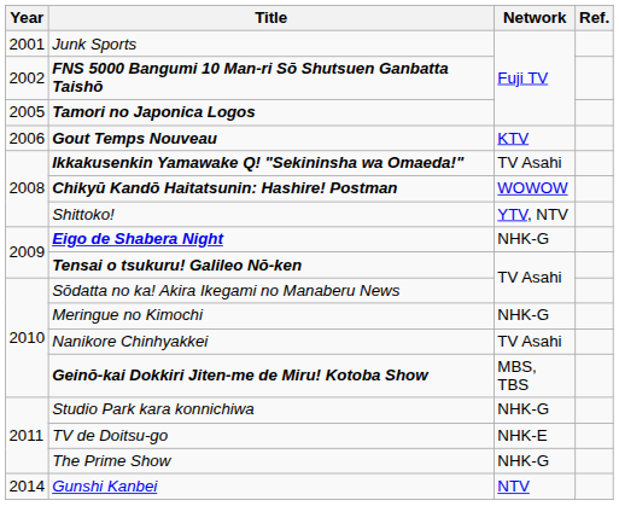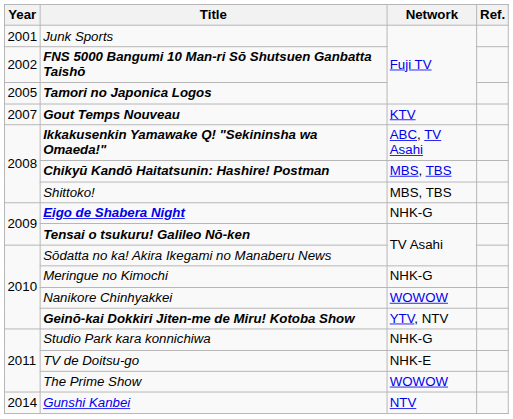Gout Temps Nouveau | Year: 2006 -> 2007
Ikkakusenkin Yamawake Q! "Sekininsha wa Omaeda!" | Network: TV Asahi -> ABC, TV Asahi
Chikyū Kandō Haitatsunin: Hashire! Postman | Network: WOWOW -> MBS, TBS
Shittoko! | Network: YTV, NTV -> MBS, TBS
Nanikore Chinhyakkei | Network: TV Asahi -> WOWOW
Geinō-kai Dokkiri Jiten-me de Miru! Kotoba Show | Network: MBS, TBS -> YTV, NTV
The Prime Show | Network: NHK-G -> WOWOW
